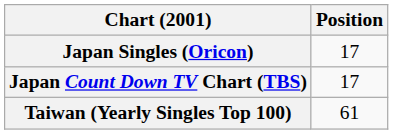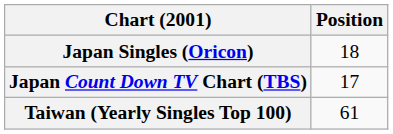Japan Singles (Oricon) | Position: 17 -> 18
